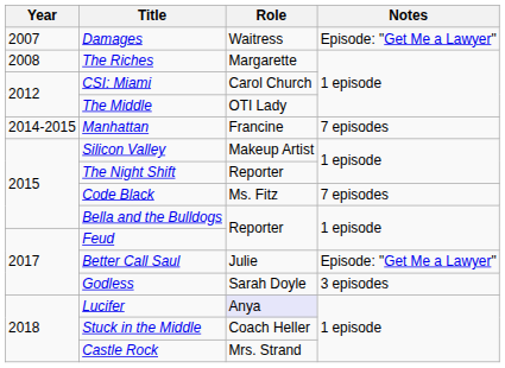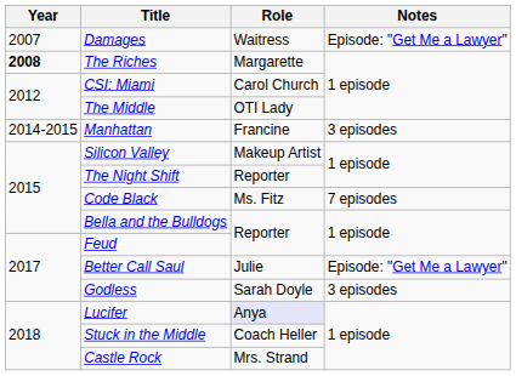The Riches | Year: normal -> bold
Manhattan | Notes: 7 episodes -> 3 episodes
